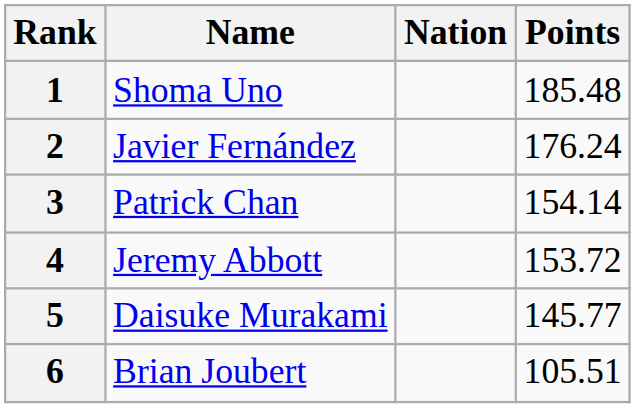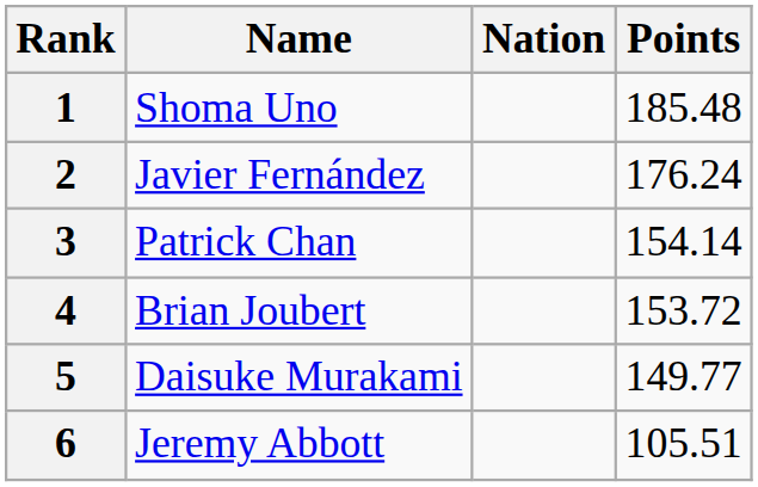4 | Name: Jeremy Abbott -> Brian Joubert
5 | Points: 145.77 -> 149.77
6 | Name: Brian Joubert -> Jeremy Abbott
